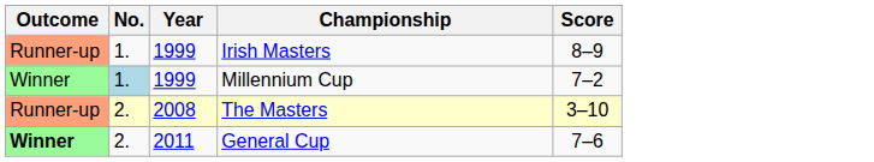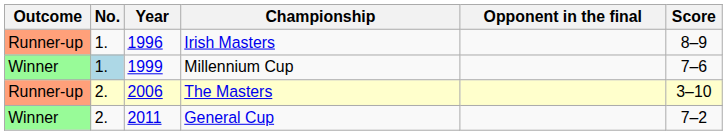+ column: Opponent in the final
Irish Masters | Year: 1999 -> 1996
Millennium Cup | Score: 7–2 -> 7–6
The Masters | Year: 2008 -> 2006
General Cup | Outcome: bold -> normal
General Cup | Score: 7–6 -> 7–2
